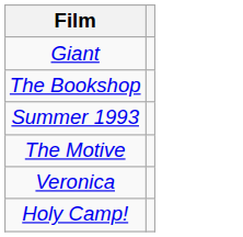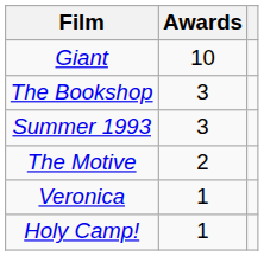+ column: Awards | 10 | 3 | 3 | 2 | 1 | 1
